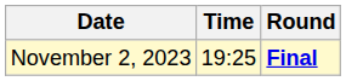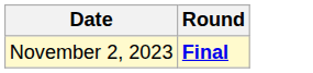- column: Time | 19:25
